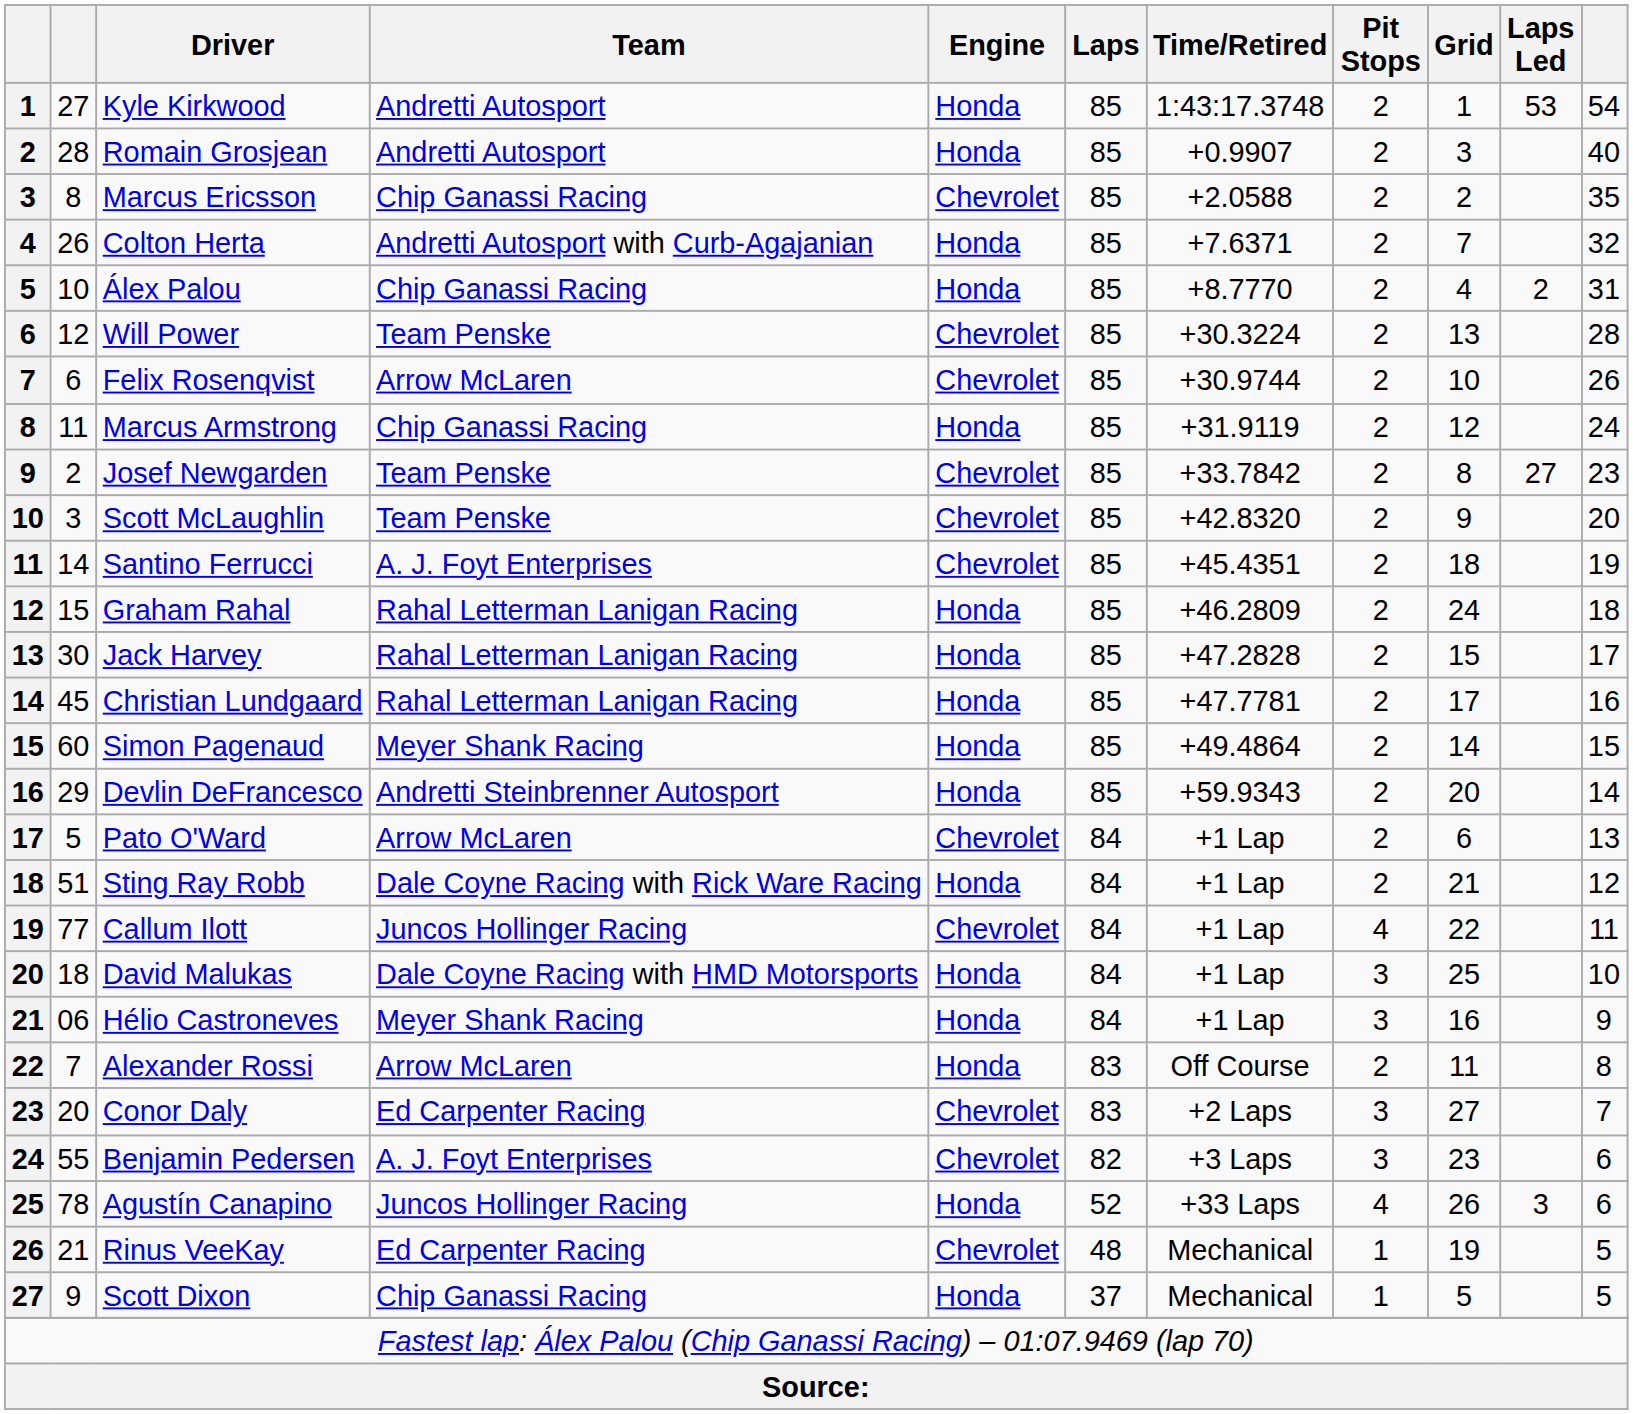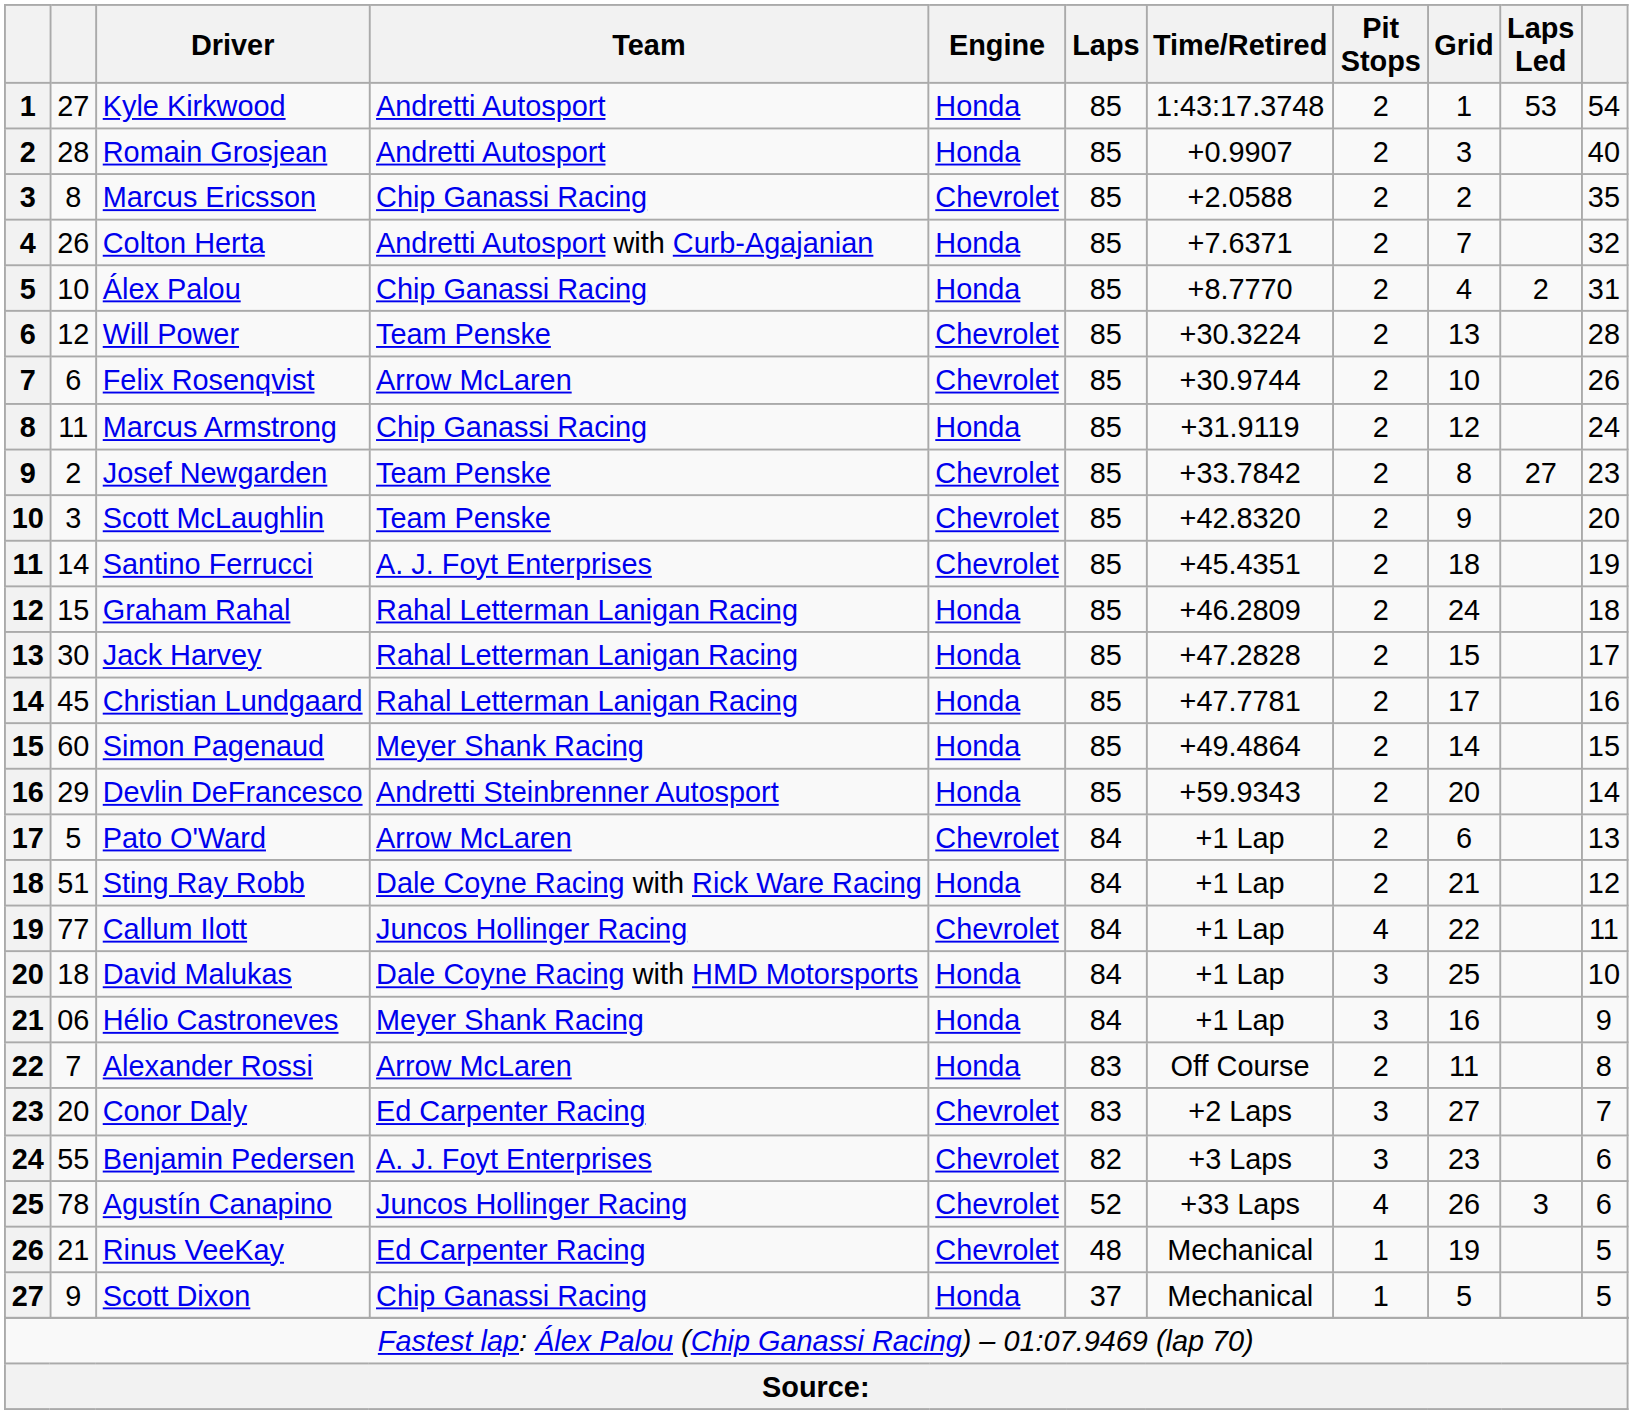Agustín Canapino | Engine: Honda -> Chevrolet
